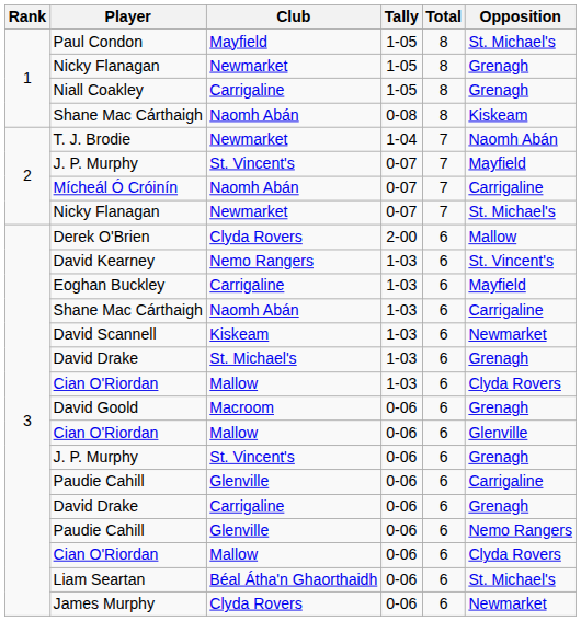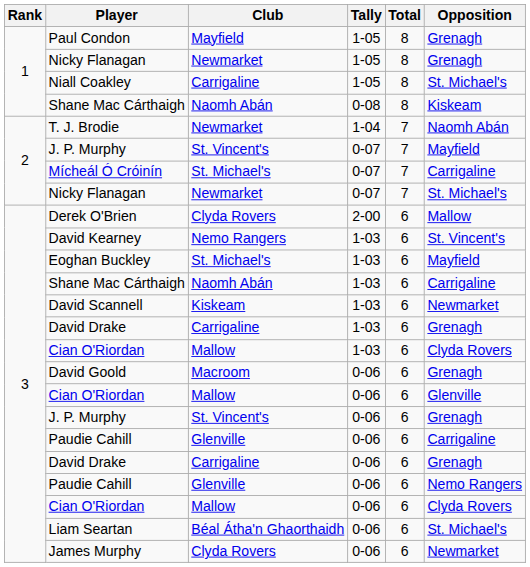Paul Condon | Opposition: St. Michael's -> Grenagh
Niall Coakley | Opposition: Grenagh -> St. Michael's
Mícheál Ó Cróinín | Club: Naomh Abán -> St. Michael's
Eoghan Buckley | Club: Carrigaline -> St. Michael's
David Drake / 1-03 | Club: St. Michael's -> Carrigaline
